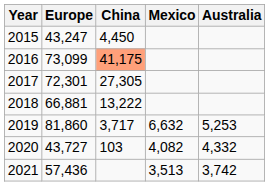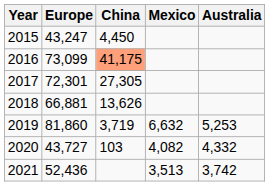2018 | China: 13,222 -> 13,626
2019 | China: 3,717 -> 3,719
2021 | Europe: 57,436 -> 52,436
